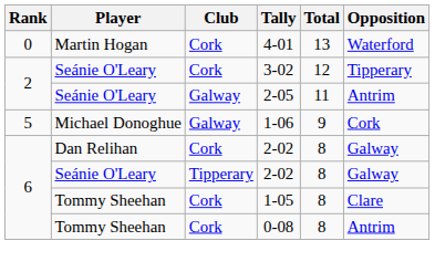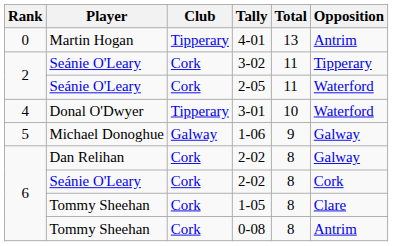4-01 | Club: Cork -> Tipperary
4-01 | Opposition: Waterford -> Antrim
3-02 | Total: 12 -> 11
2-05 | Club: Galway -> Cork
2-05 | Opposition: Antrim -> Waterford
+ row: 4 | Donal O'Dwyer | Tipperary | 3-01 | 10 | Waterford
1-06 | Opposition: Cork -> Galway
Seánie O'Leary / 2-02 | Club: Tipperary -> Cork
Seánie O'Leary / 2-02 | Opposition: Galway -> Cork
